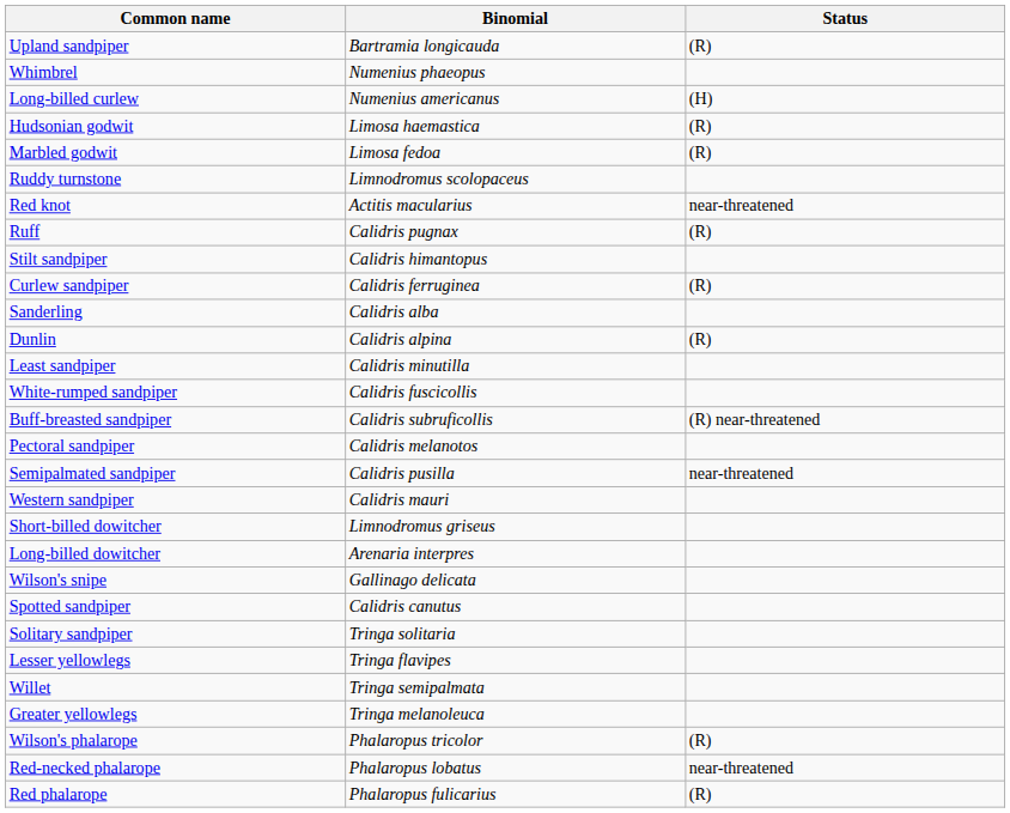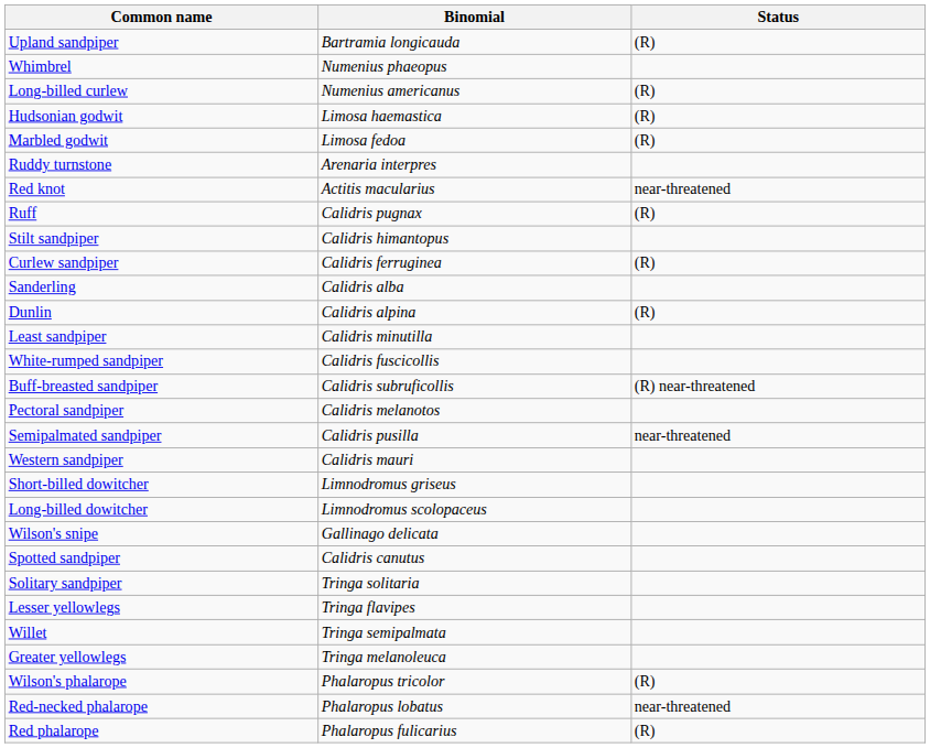Long-billed curlew | Status: (H) -> (R)
Ruddy turnstone | Binomial: Limnodromus scolopaceus -> Arenaria interpres
Long-billed dowitcher | Binomial: Arenaria interpres -> Limnodromus scolopaceus
